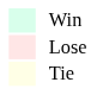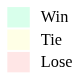rows swapped: Lose <-> Tie
